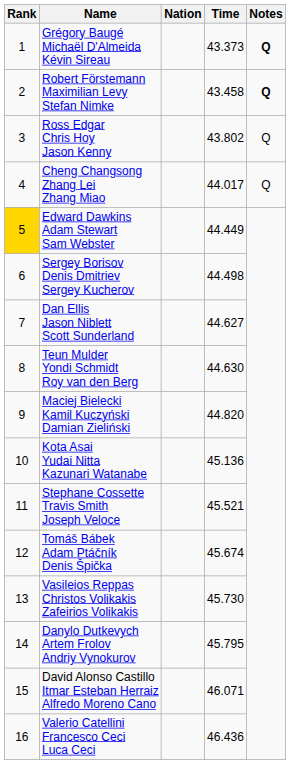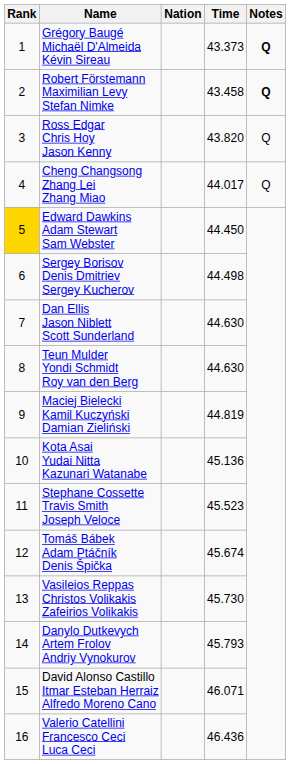Ross Edgar Chris Hoy Jason Kenny | Time: 43.802 -> 43.820
Edward Dawkins Adam Stewart Sam Webster | Time: 44.449 -> 44.450
Dan Ellis Jason Niblett Scott Sunderland | Time: 44.627 -> 44.630
Maciej Bielecki Kamil Kuczyński Damian Zieliński | Time: 44.820 -> 44.819
Stephane Cossette Travis Smith Joseph Veloce | Time: 45.521 -> 45.523
Danylo Dutkevych Artem Frolov Andriy Vynokurov | Time: 45.795 -> 45.793
